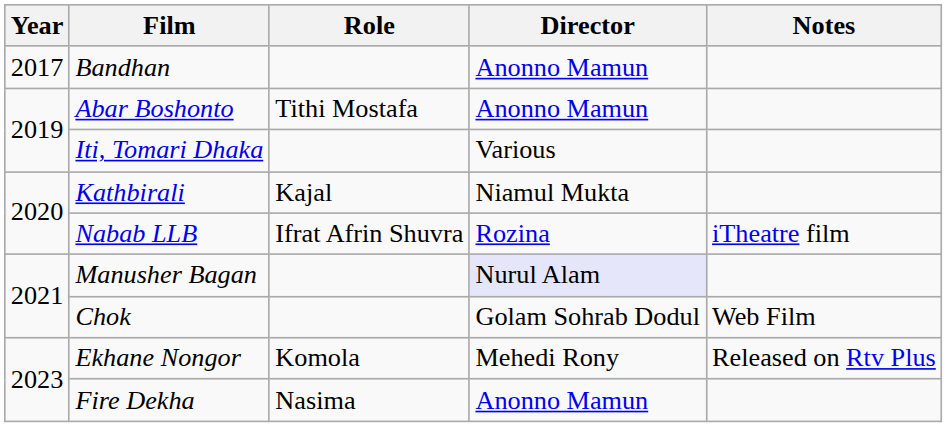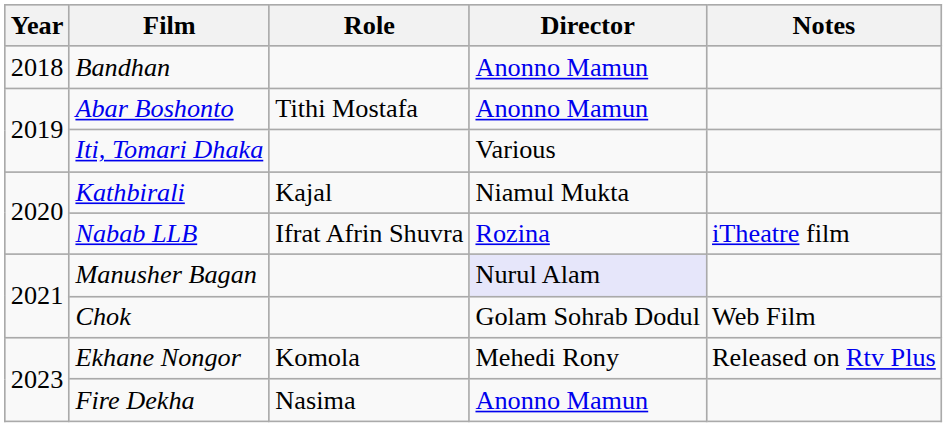Bandhan | Year: 2017 -> 2018
